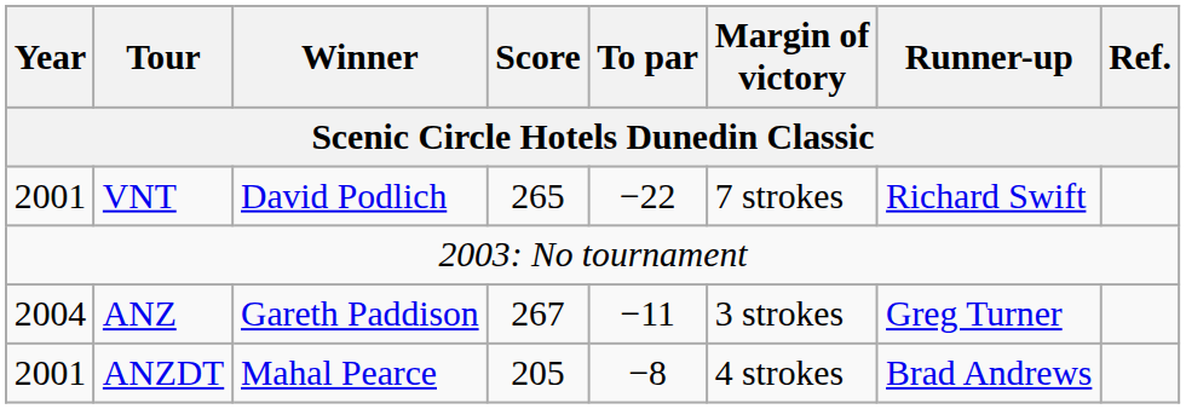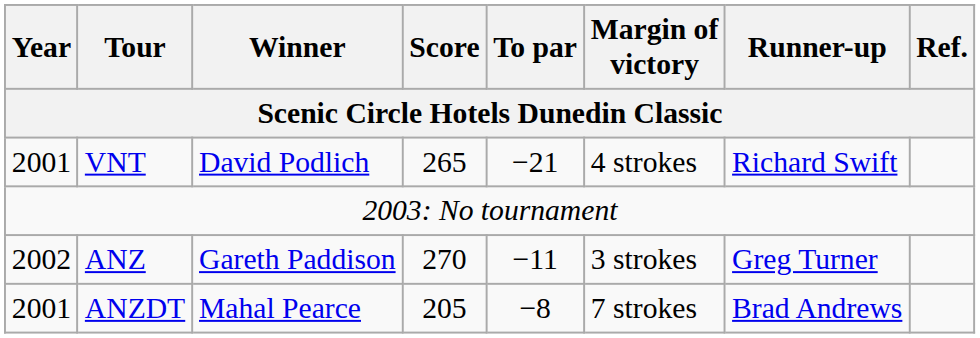VNT | To par: −22 -> −21
VNT | Margin of victory: 7 strokes -> 4 strokes
ANZ | Year: 2004 -> 2002
ANZ | Score: 267 -> 270
ANZDT | Margin of victory: 4 strokes -> 7 strokes
